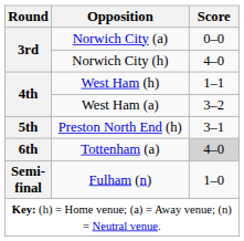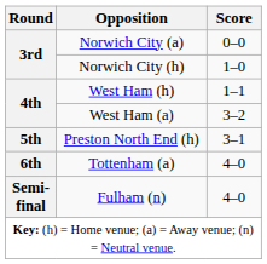Norwich City (h) | Score: 4–0 -> 1–0
Tottenham (a) | Score: lightgrey background -> no background
Fulham (n) | Score: 1–0 -> 4–0
